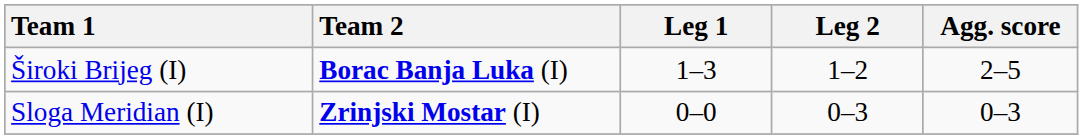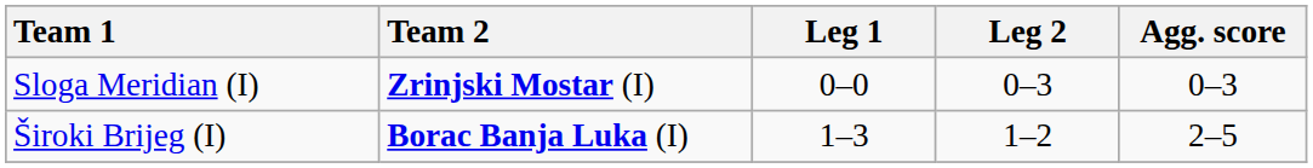rows swapped: Sloga Meridian (I) <-> Široki Brijeg (I)
